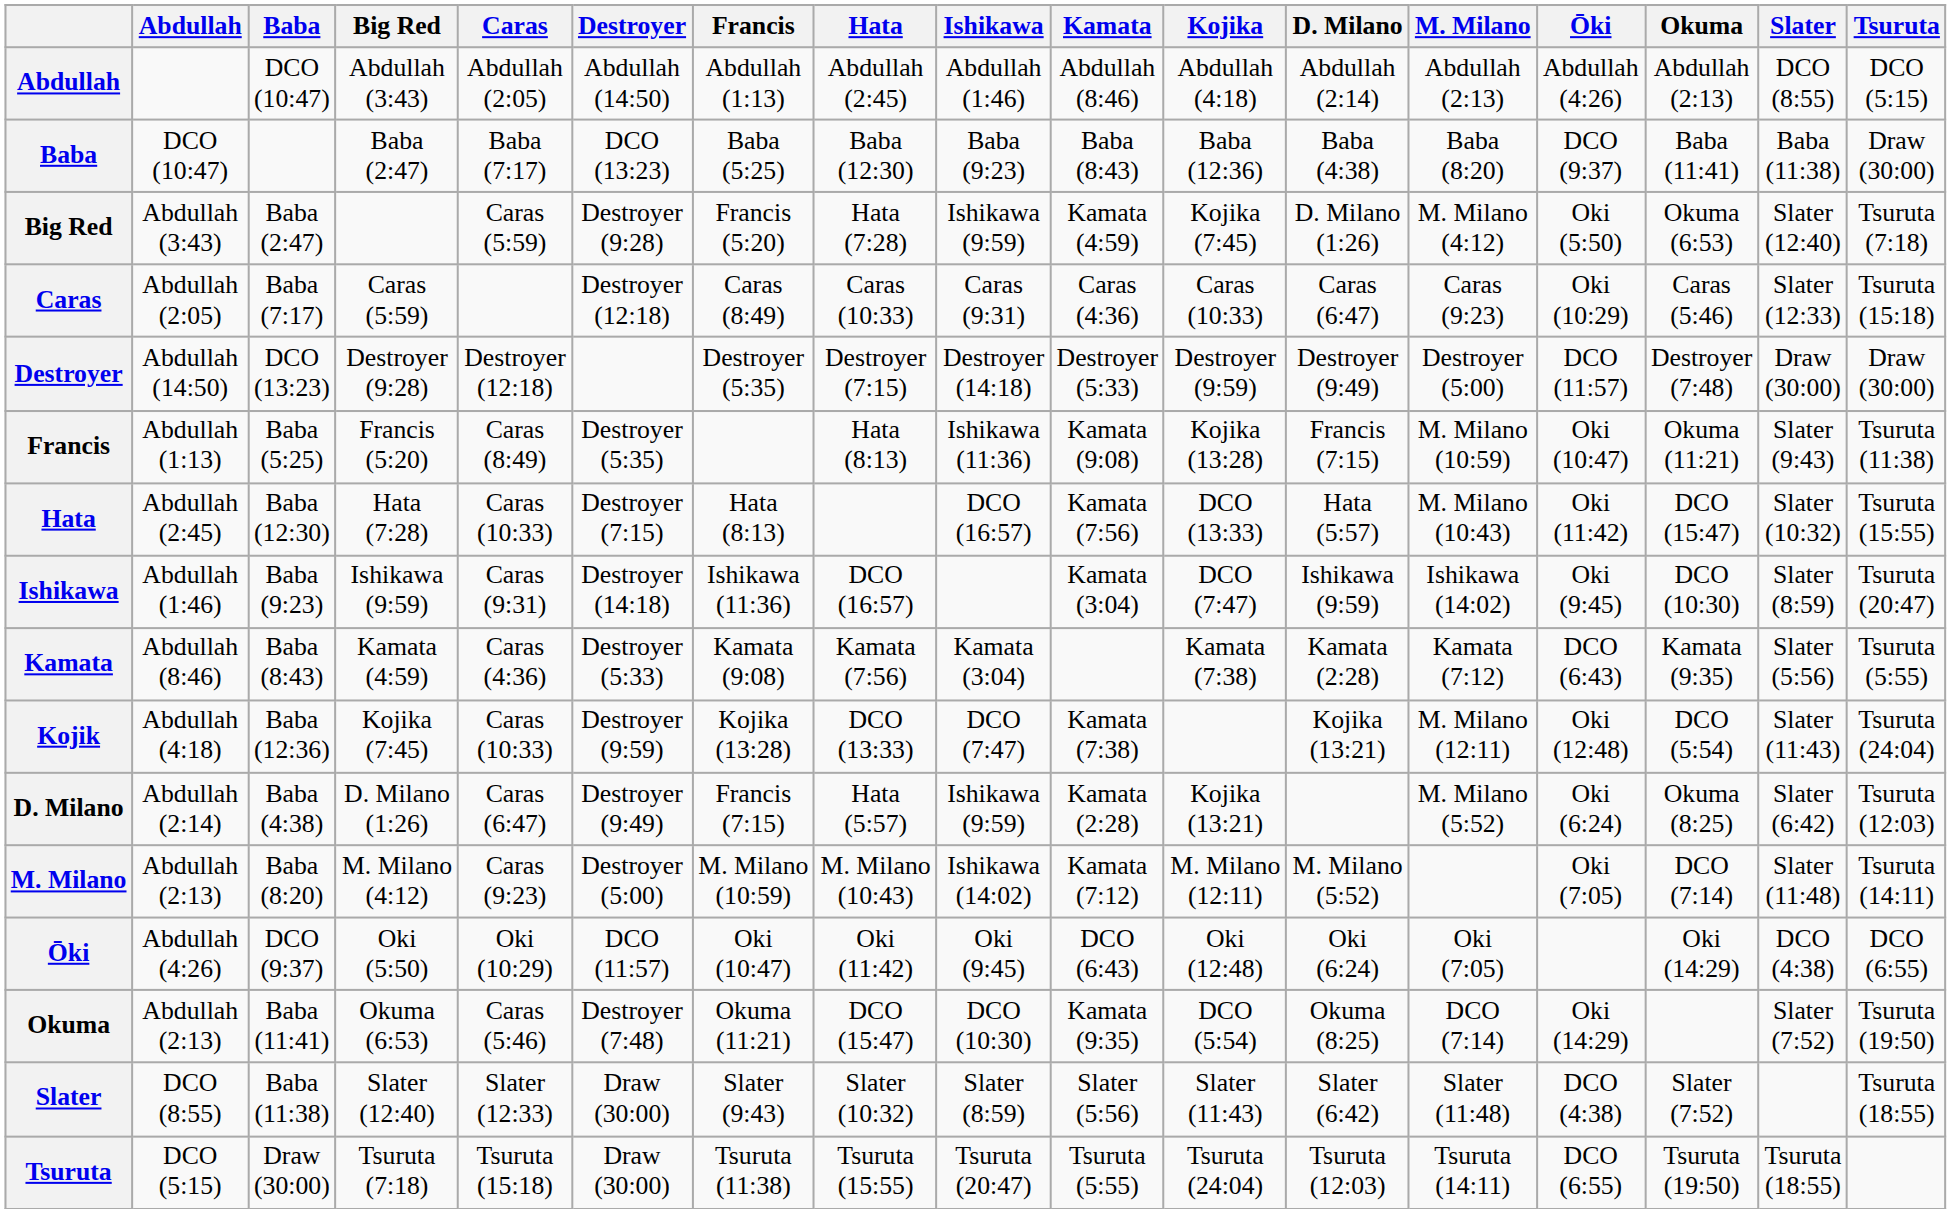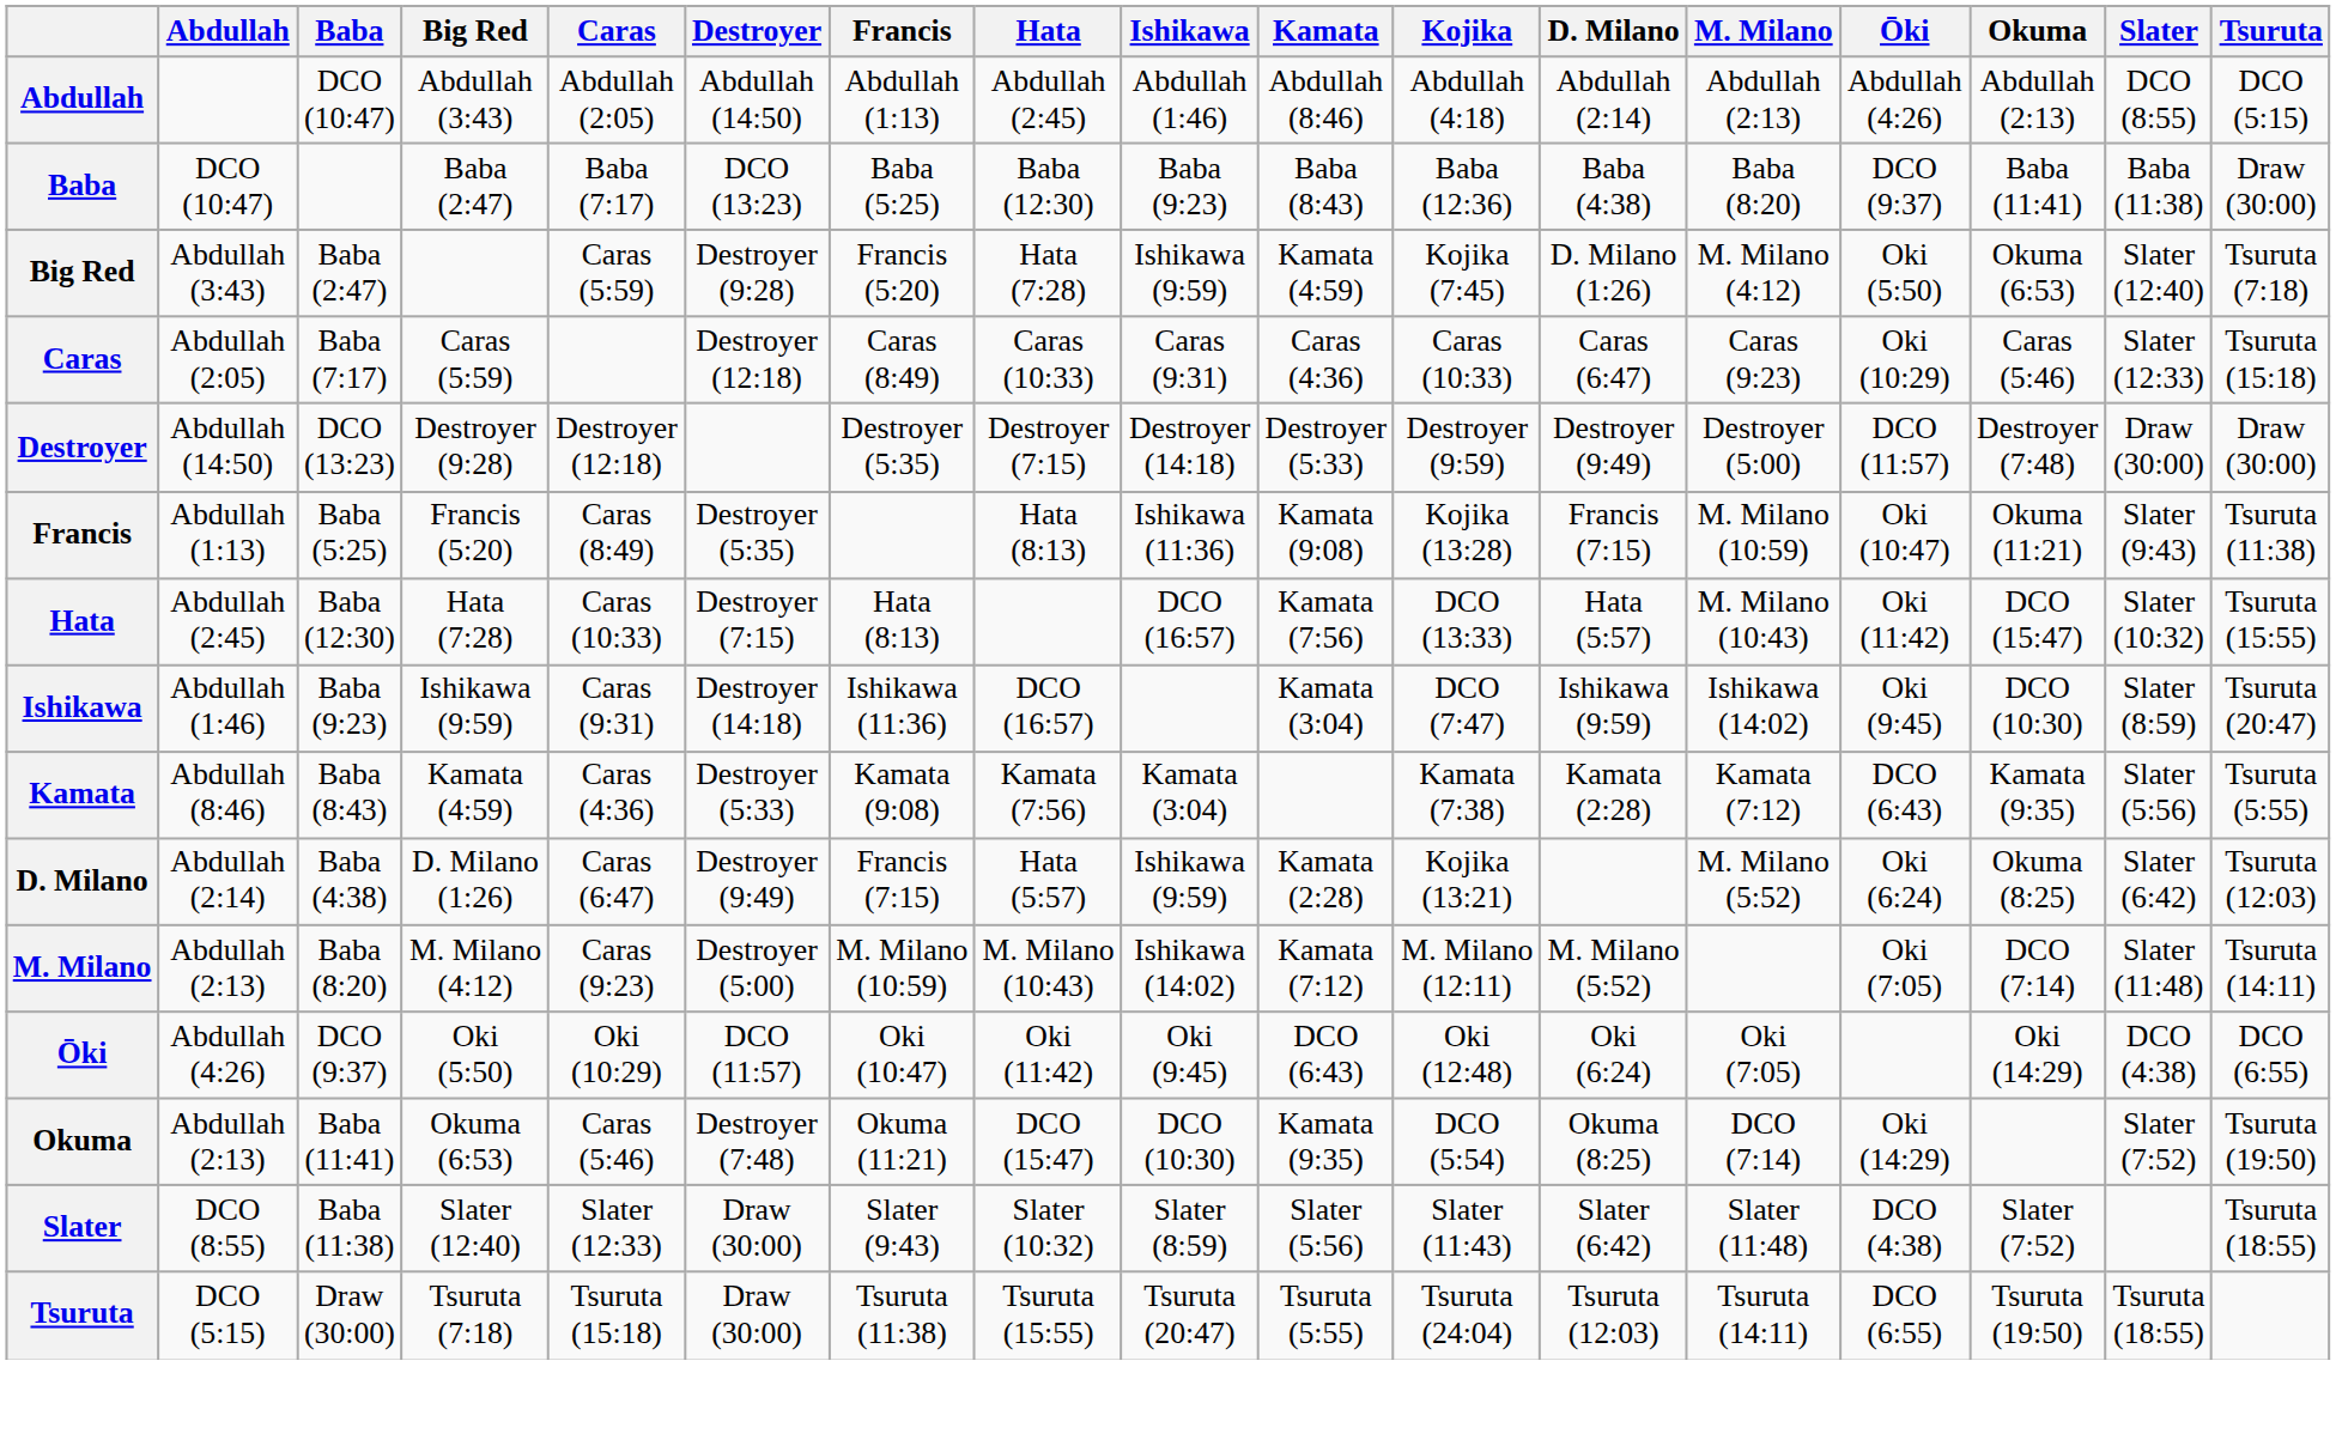- row: Kojik | Abdullah (4:18) | Baba (12:36) | Kojika (7:45) | Caras (10:33) | Destroyer (9:59) | Kojika (13:28) | DCO (13:33) | DCO (7:47) | Kamata (7:38) | Kojika (13:21) | M. Milano (12:11) | Oki (12:48) | DCO (5:54) | Slater (11:43) | Tsuruta (24:04)
